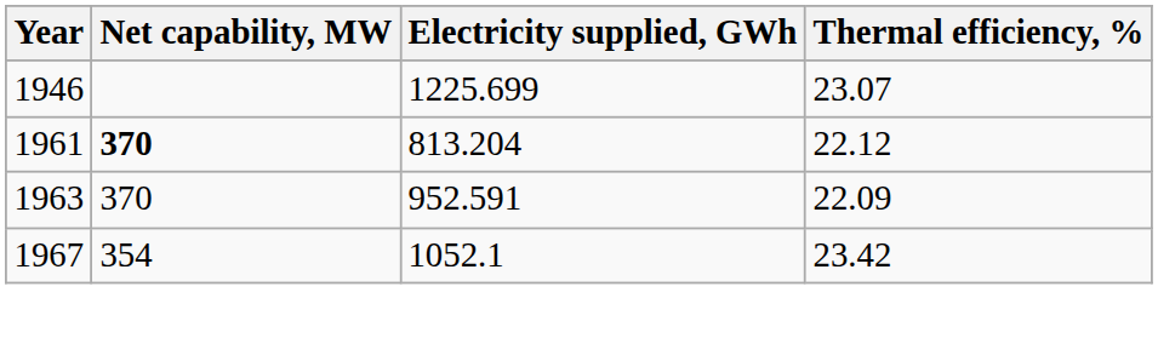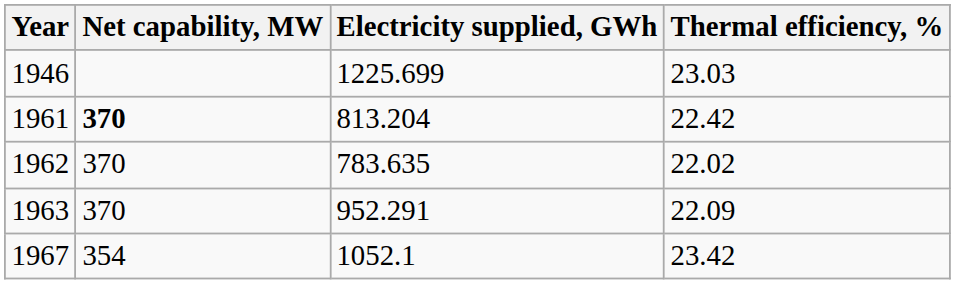1946 | Thermal efficiency, %: 23.07 -> 23.03
1961 | Thermal efficiency, %: 22.12 -> 22.42
+ row: 1962 | 370 | 783.635 | 22.02
1963 | Electricity supplied, GWh: 952.591 -> 952.291
